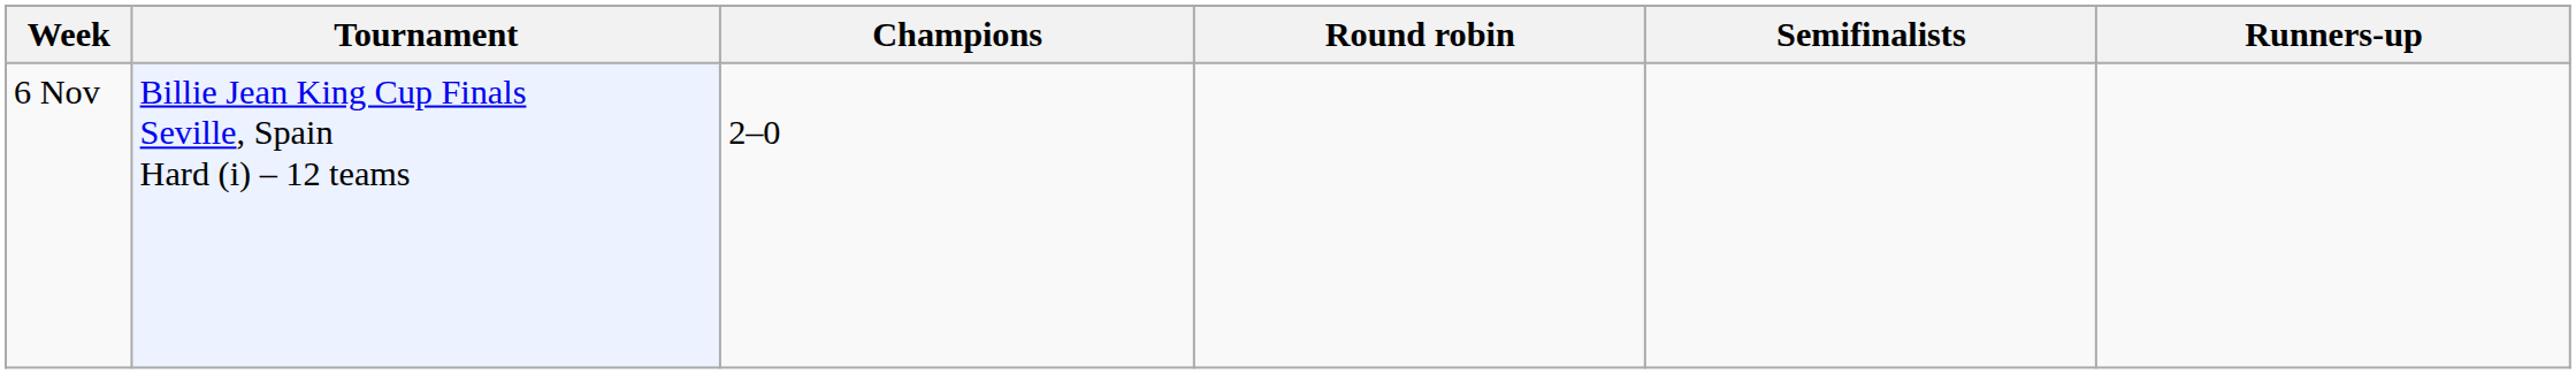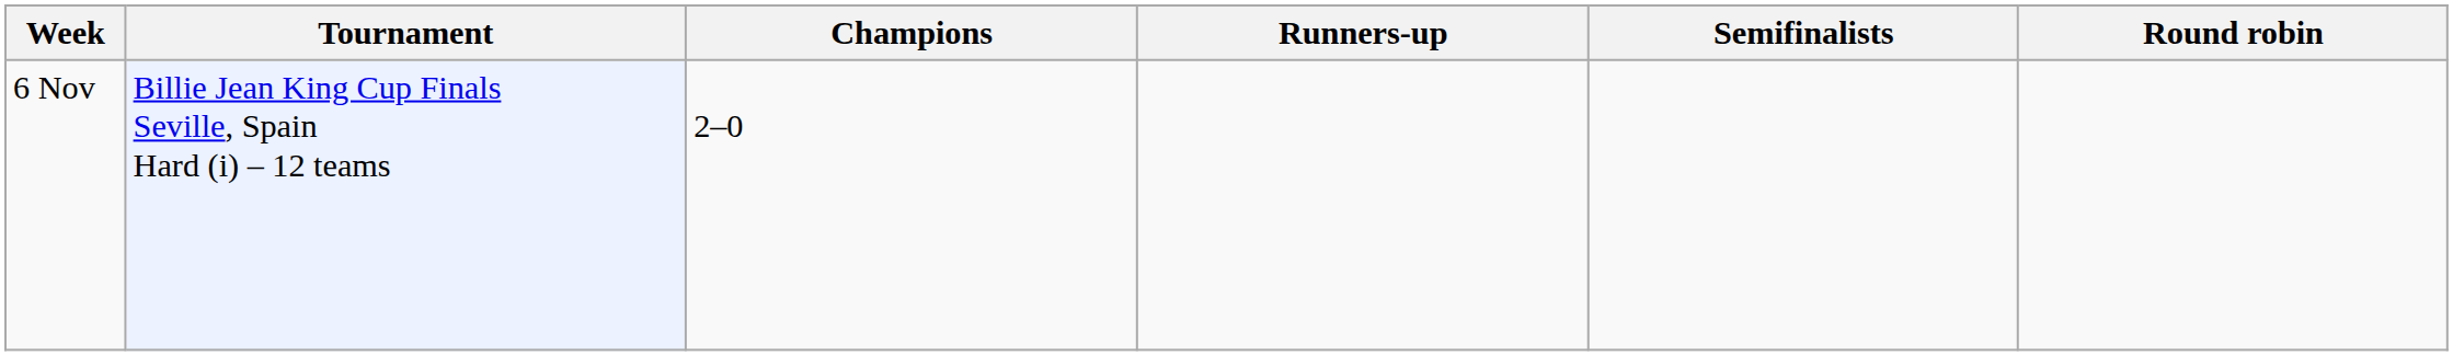columns swapped: Runners-up <-> Round robin
